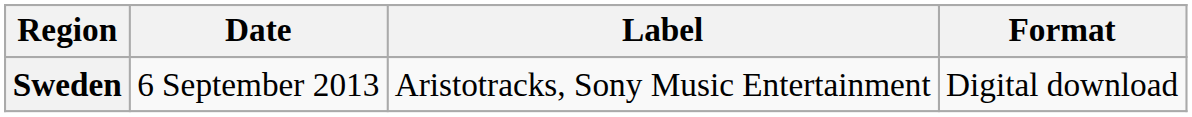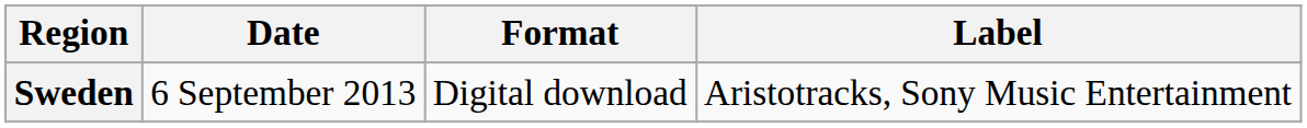columns swapped: Format <-> Label
